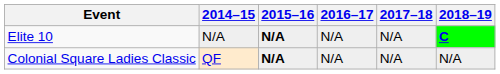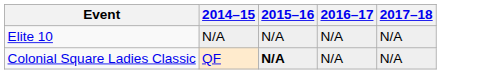- column: 2018–19 | C | N/A
Elite 10 | 2015–16: bold -> normal
